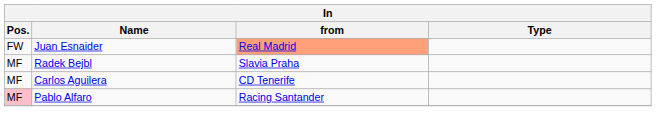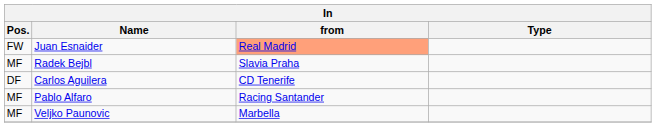Carlos Aguilera | Pos.: MF -> DF
Pablo Alfaro | Pos.: pink background -> no background
+ row: MF | Veljko Paunovic | Marbella
